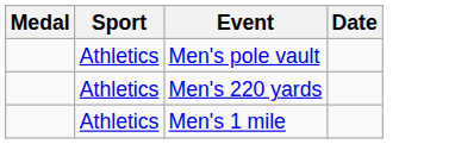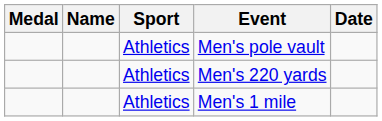+ column: Name
